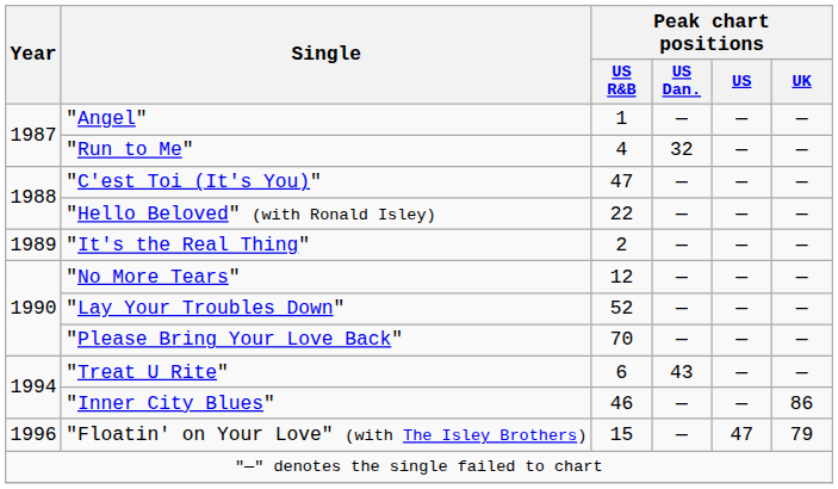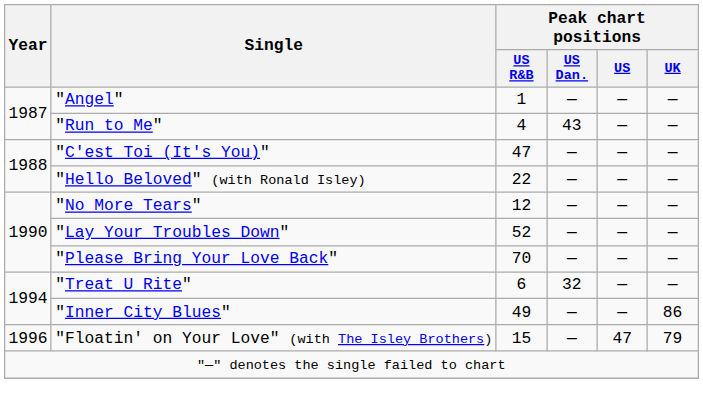"Run to Me" | Peak chart positions / US Dan.: 32 -> 43
- row: 1989 | "It's the Real Thing" | 2 | — | — | —
"Treat U Rite" | Peak chart positions / US Dan.: 43 -> 32
"Inner City Blues" | Peak chart positions / US R&B: 46 -> 49
